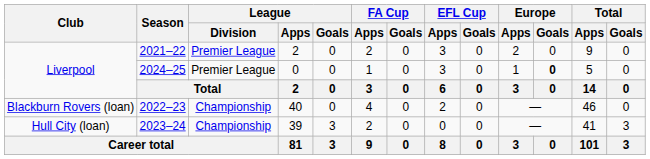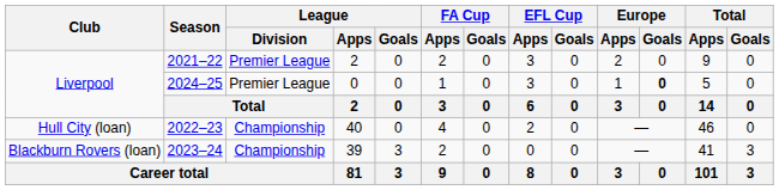2022–23 | Club: Blackburn Rovers (loan) -> Hull City (loan)
2023–24 | Club: Hull City (loan) -> Blackburn Rovers (loan)
